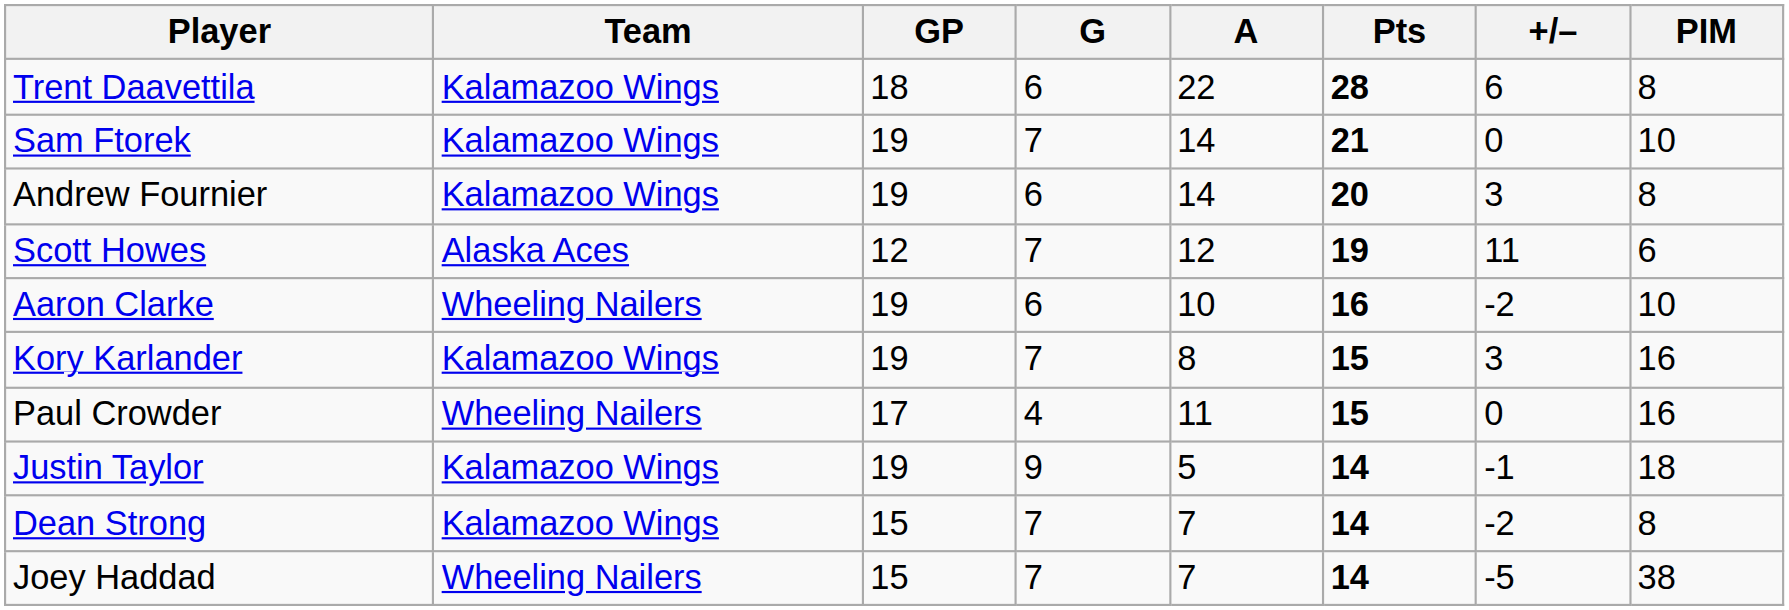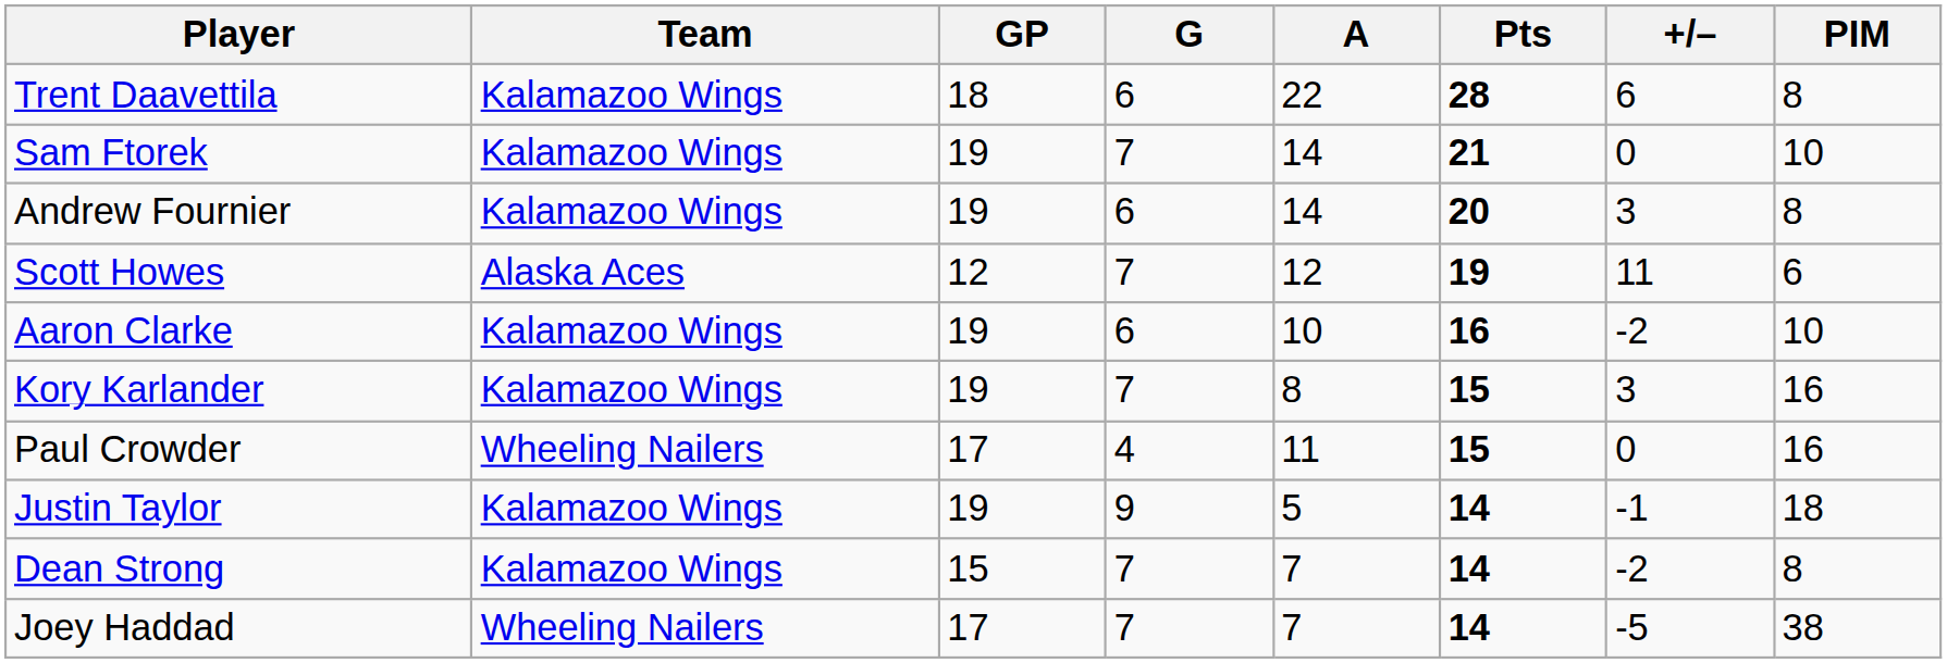Aaron Clarke | Team: Wheeling Nailers -> Kalamazoo Wings
Joey Haddad | GP: 15 -> 17
